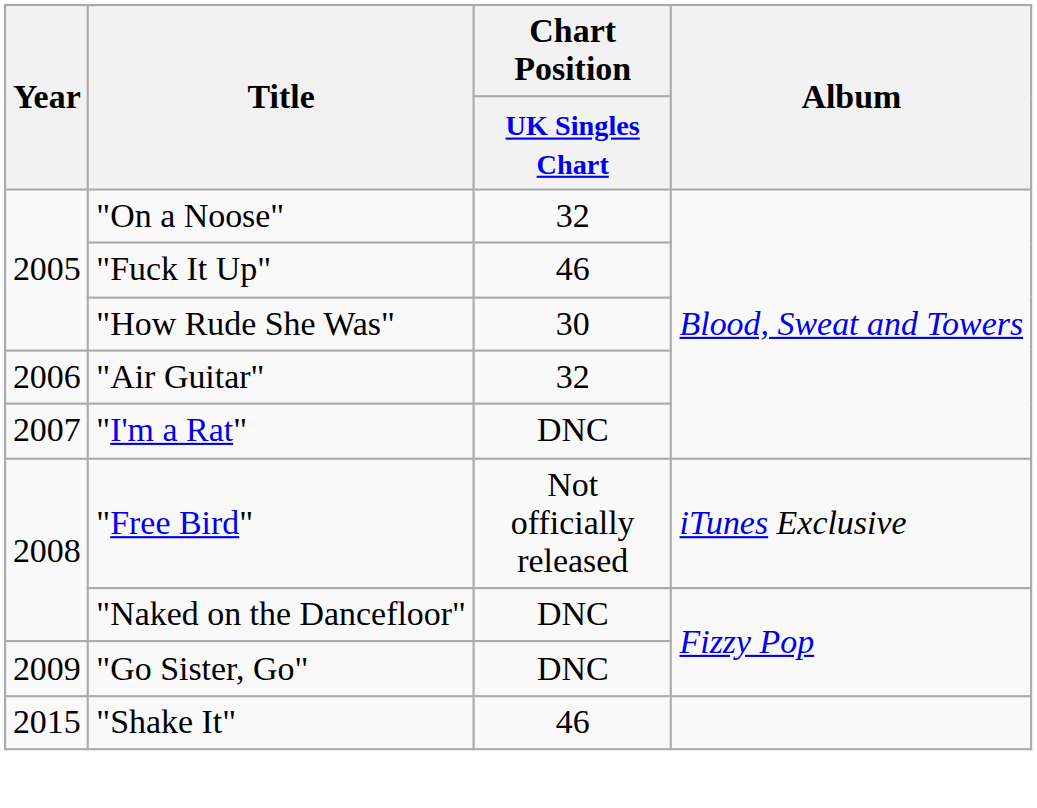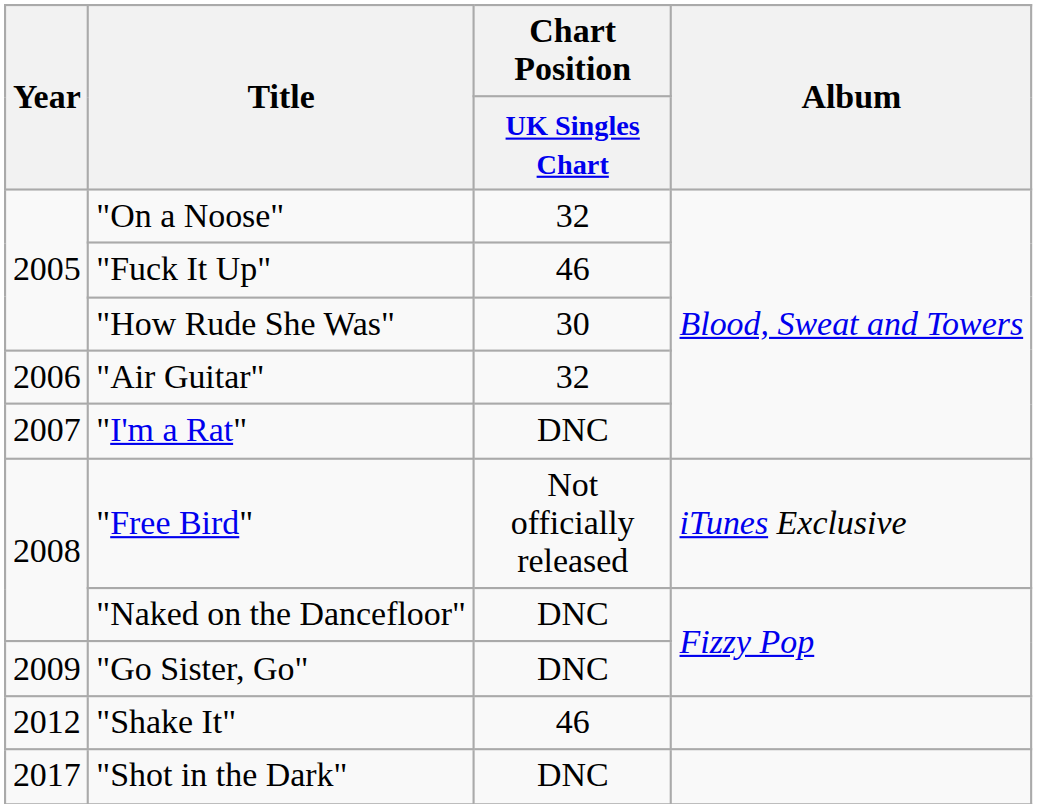"Shake It" | Year: 2015 -> 2012
+ row: 2017 | "Shot in the Dark" | DNC
